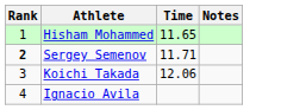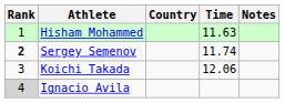+ column: Country
Hisham Mohammed | Time: 11.65 -> 11.63
Sergey Semenov | Time: 11.71 -> 11.74
Ignacio Avila | Rank: no background -> lightgrey background
